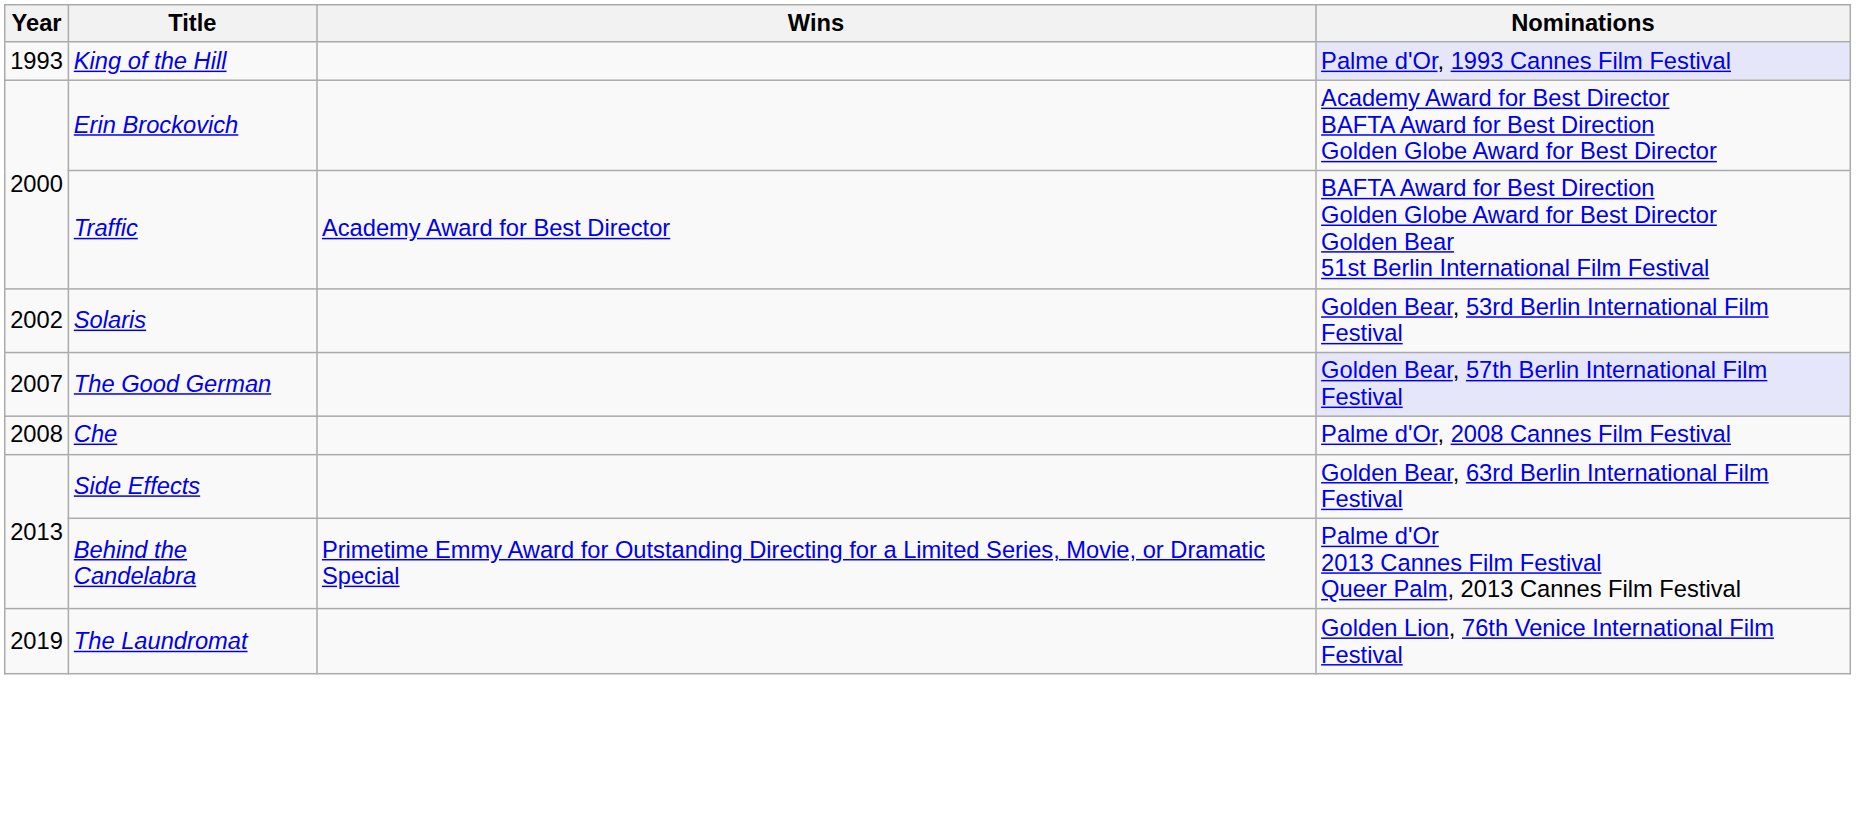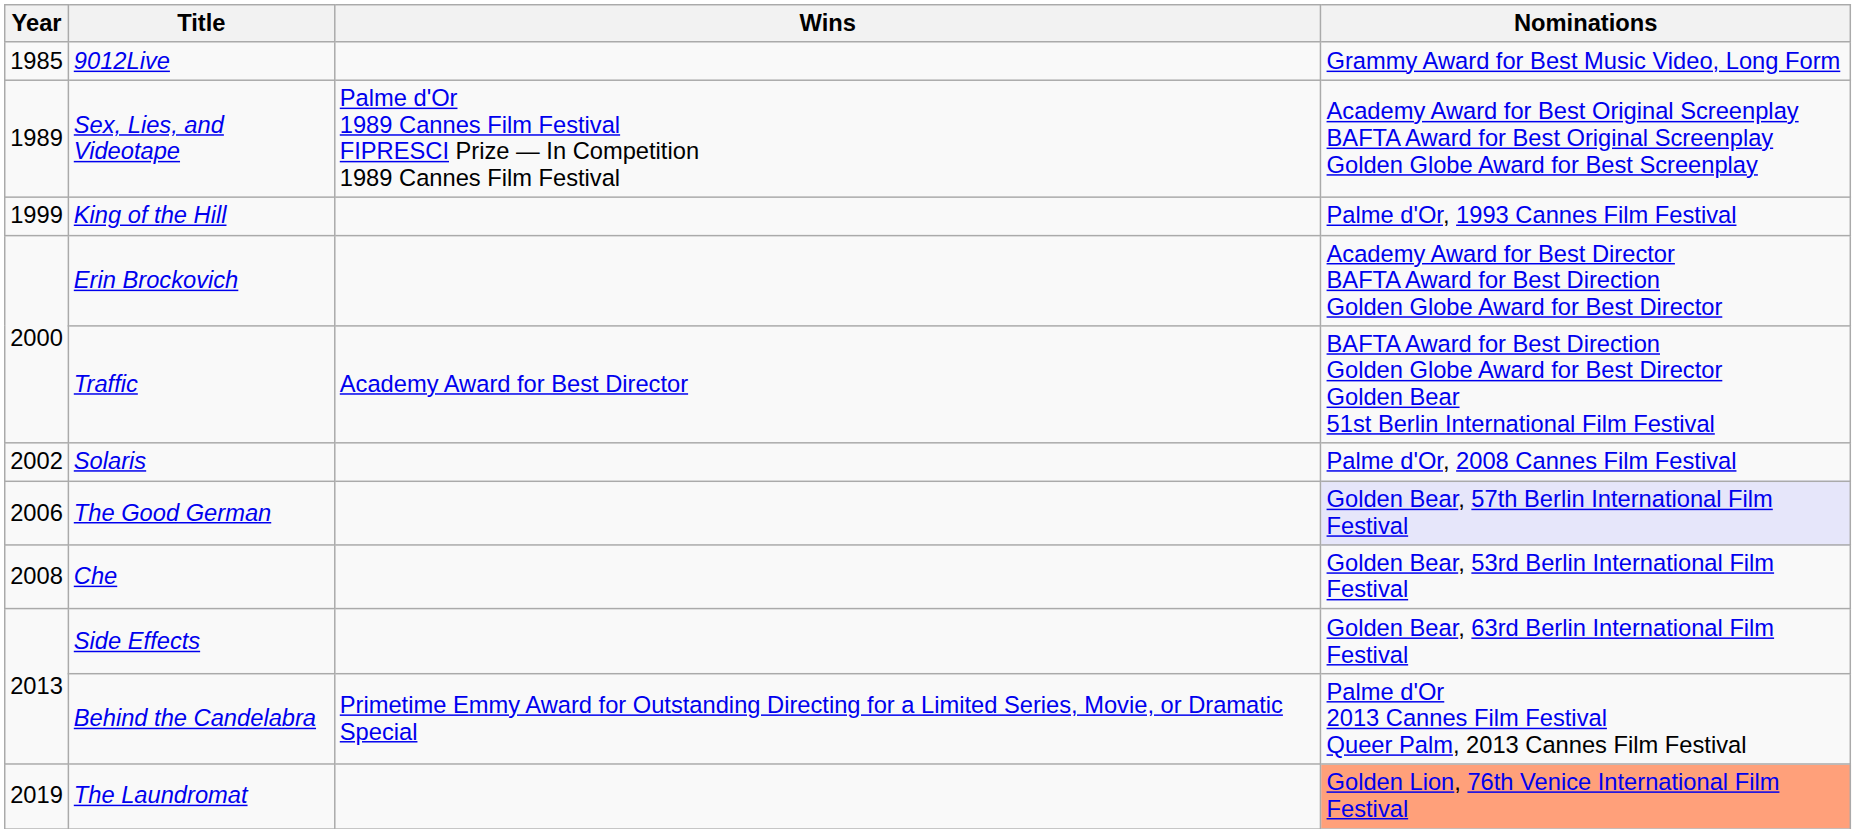+ row: 1985 | 9012Live | Grammy Award for Best Music Video, Long Form
+ row: 1989 | Sex, Lies, and Videotape | Palme d'Or 1989 Cannes Film Festival FIPRESCI Prize — In Competition 1989 Cannes Film Festival | Academy Award for Best Original Screenplay BAFTA Award for Best Original Screenplay Golden Globe Award for Best Screenplay
King of the Hill | Year: 1993 -> 1999
King of the Hill | Nominations: lavender background -> no background
Solaris | Nominations: Golden Bear, 53rd Berlin International Film Festival -> Palme d'Or, 2008 Cannes Film Festival
The Good German | Year: 2007 -> 2006
Che | Nominations: Palme d'Or, 2008 Cannes Film Festival -> Golden Bear, 53rd Berlin International Film Festival
The Laundromat | Nominations: no background -> lightsalmon background
